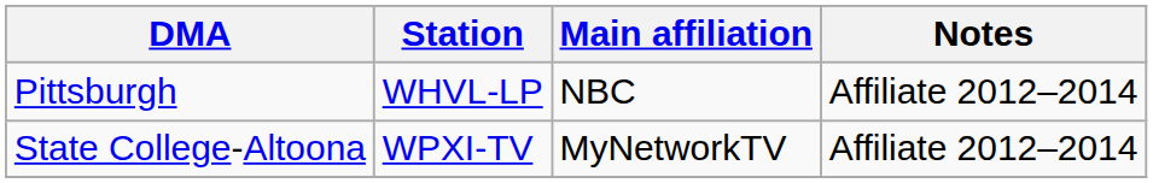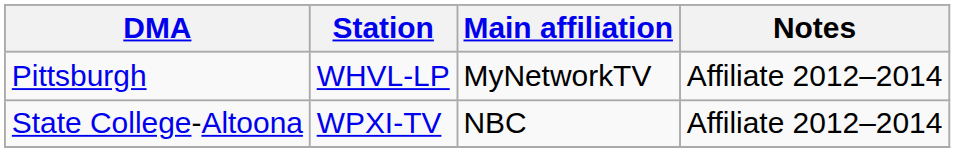Pittsburgh | Main affiliation: NBC -> MyNetworkTV
State College-Altoona | Main affiliation: MyNetworkTV -> NBC
